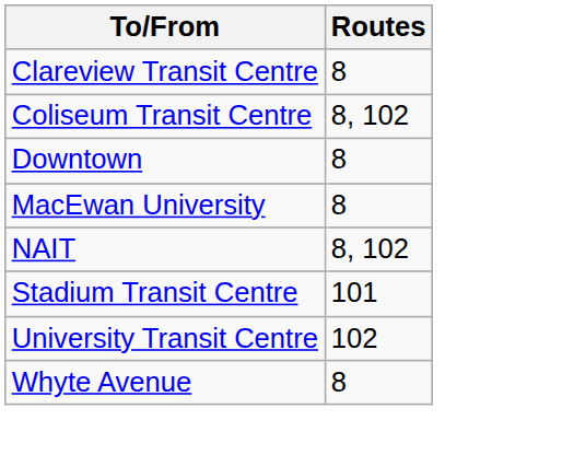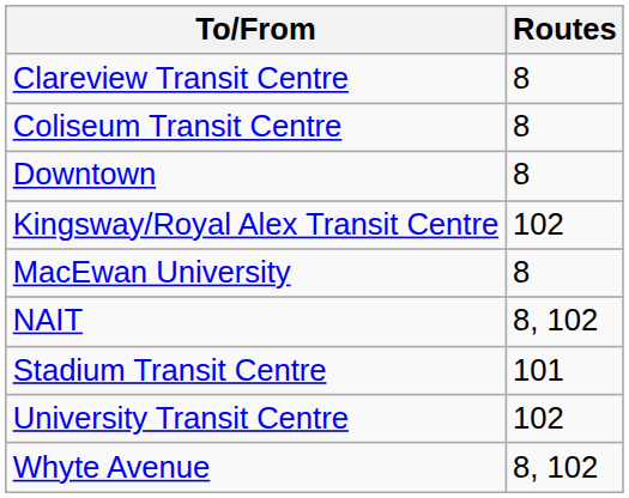Coliseum Transit Centre | Routes: 8, 102 -> 8
+ row: Kingsway/Royal Alex Transit Centre | 102
Whyte Avenue | Routes: 8 -> 8, 102
